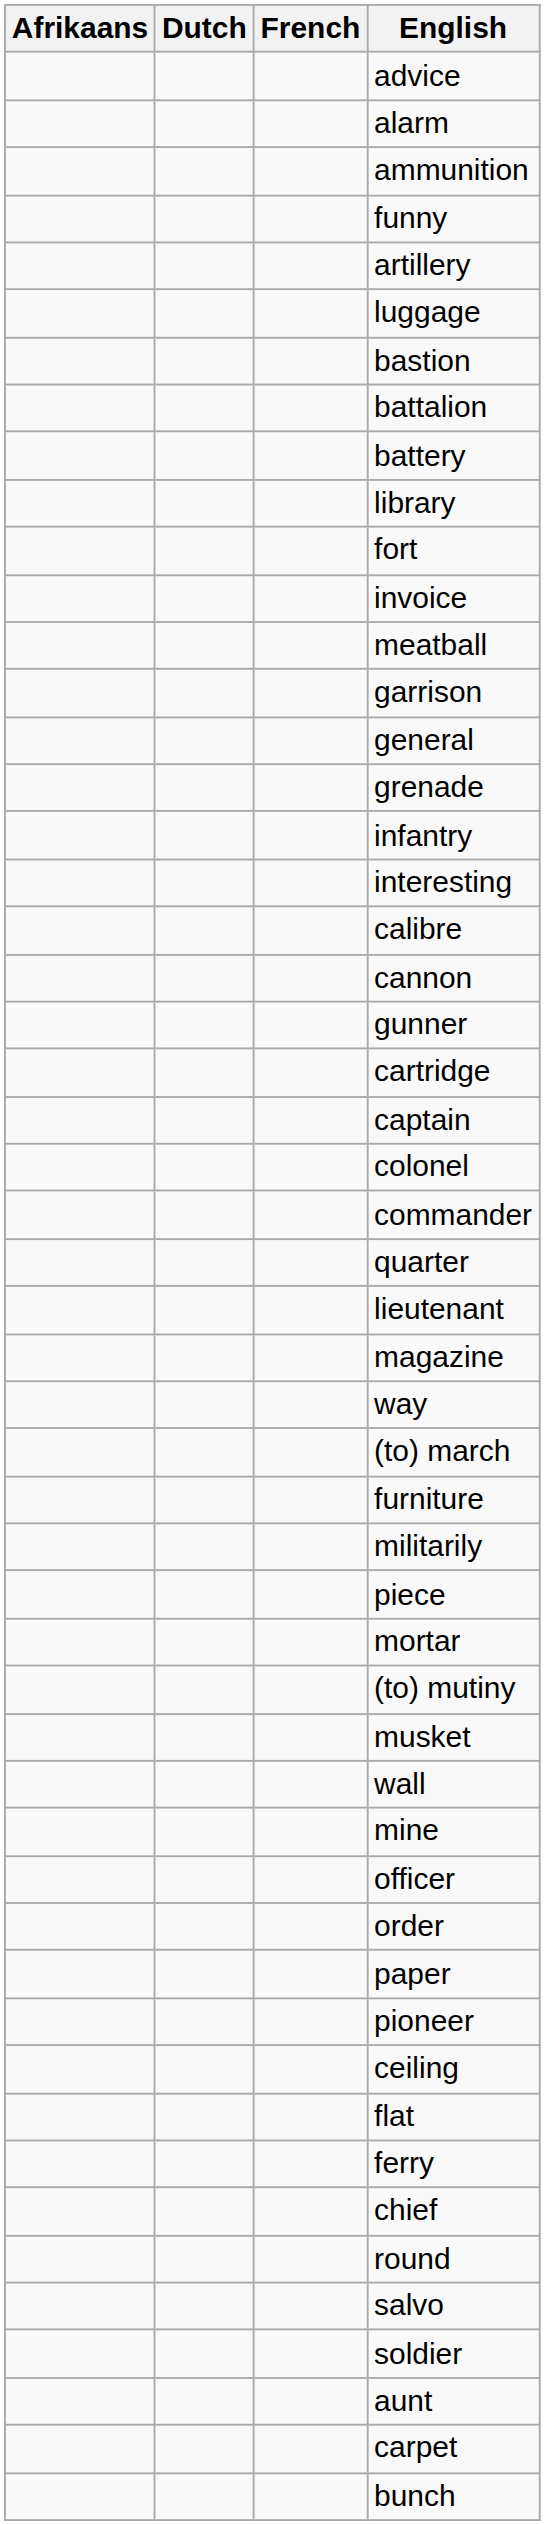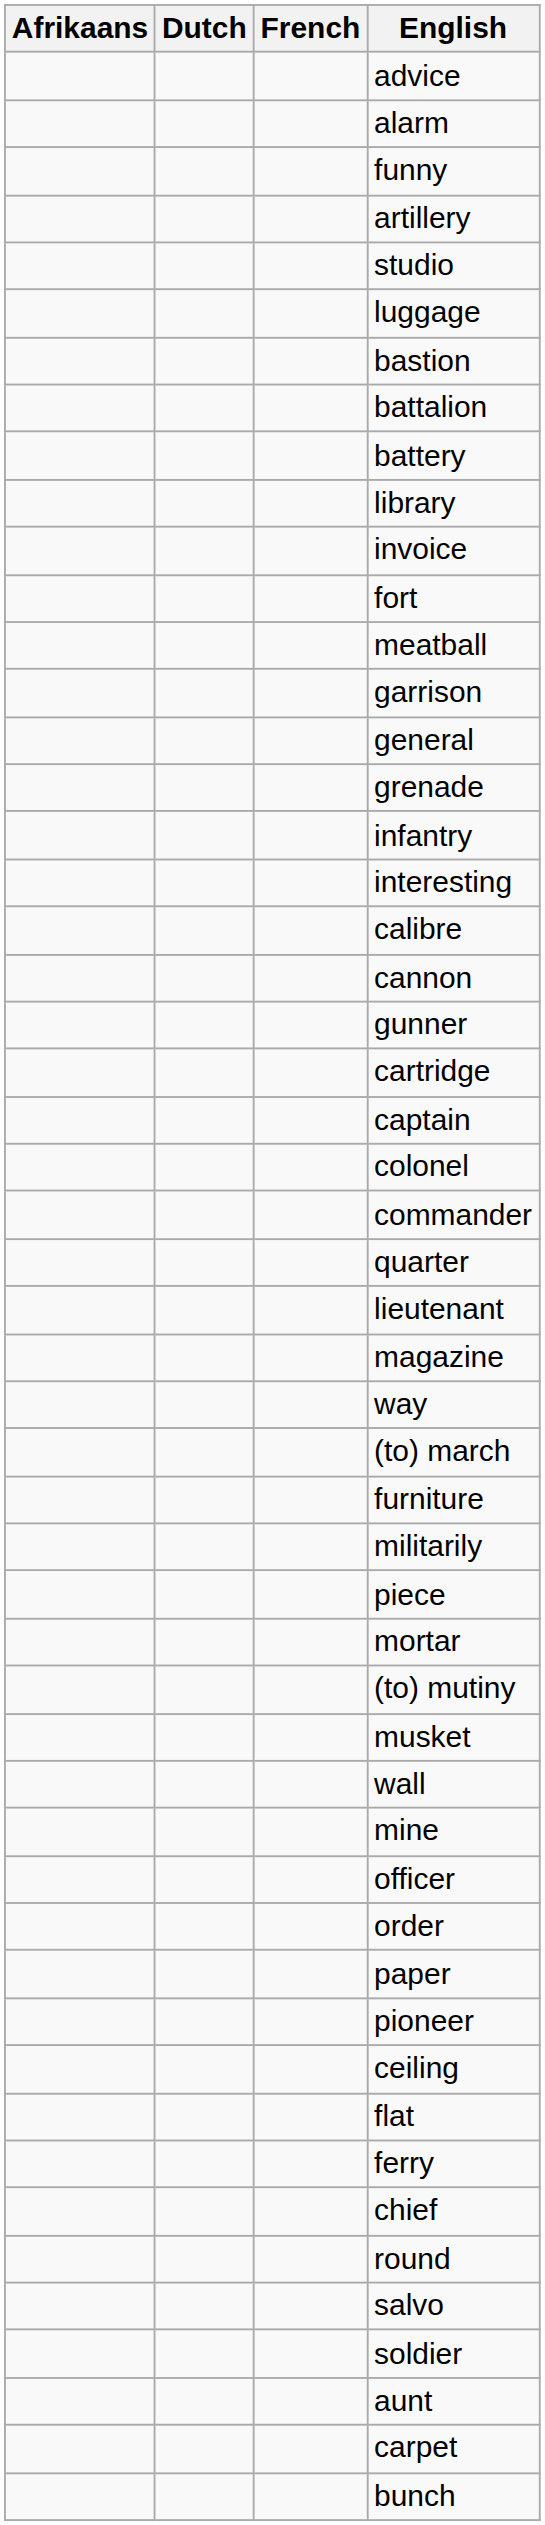- row: ammunition
+ row: studio
rows swapped: invoice <-> fort
